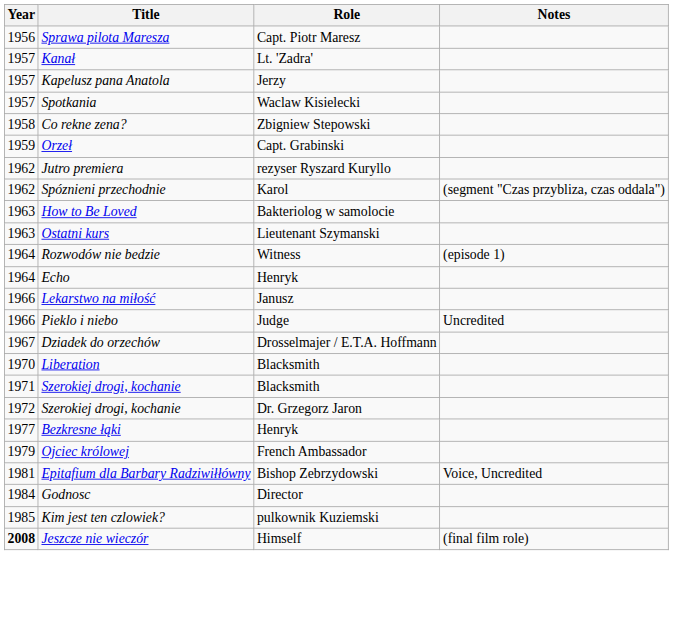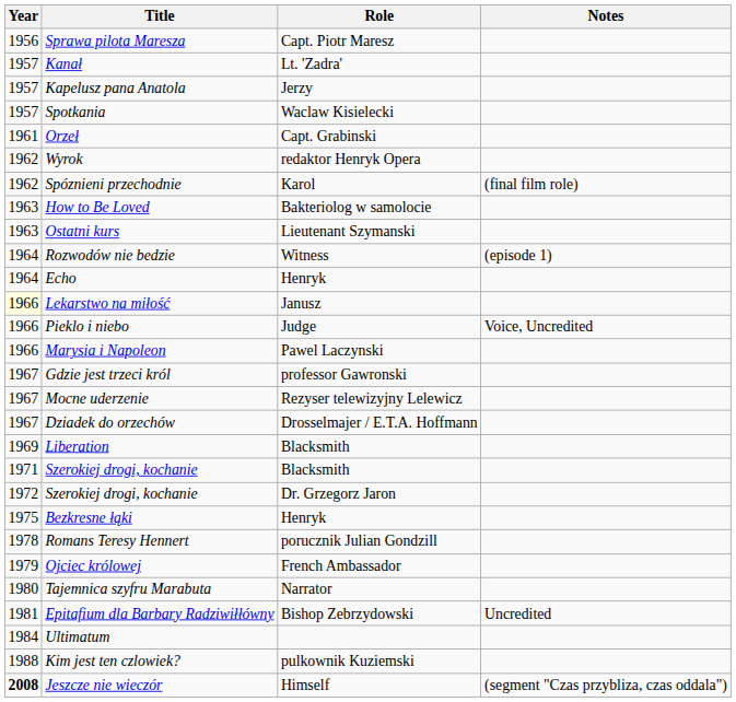- row: 1958 | Co rekne zena? | Zbigniew Stepowski
Orzeł | Year: 1959 -> 1961
+ row: 1962 | Wyrok | redaktor Henryk Opera
- row: 1962 | Jutro premiera | rezyser Ryszard Kuryllo
Spóznieni przechodnie | Notes: (segment "Czas przybliza, czas oddala") -> (final film role)
Lekarstwo na miłość | Year: no background -> lightyellow background
Pieklo i niebo | Notes: Uncredited -> Voice, Uncredited
+ row: 1966 | Marysia i Napoleon | Pawel Laczynski
+ row: 1967 | Gdzie jest trzeci król | professor Gawronski
+ row: 1967 | Mocne uderzenie | Rezyser telewizyjny Lelewicz
Liberation | Year: 1970 -> 1969
Bezkresne łąki | Year: 1977 -> 1975
+ row: 1978 | Romans Teresy Hennert | porucznik Julian Gondzill
+ row: 1980 | Tajemnica szyfru Marabuta | Narrator
Epitafium dla Barbary Radziwiłłówny | Notes: Voice, Uncredited -> Uncredited
- row: 1984 | Godnosc | Director
+ row: 1984 | Ultimatum
Kim jest ten czlowiek? | Year: 1985 -> 1988
Jeszcze nie wieczór | Notes: (final film role) -> (segment "Czas przybliza, czas oddala")
